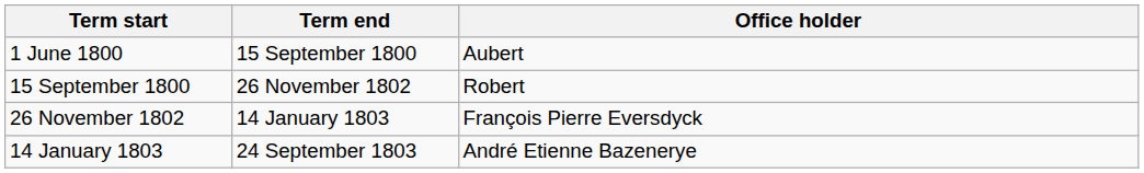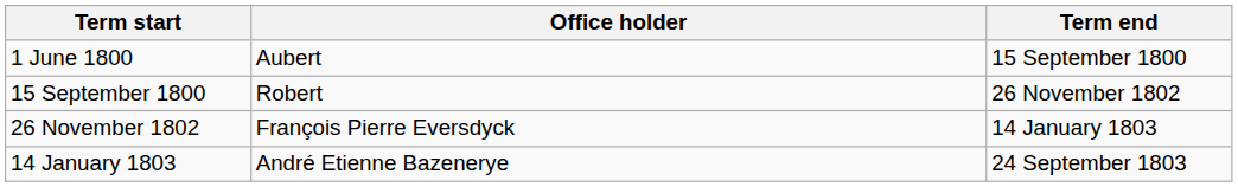columns swapped: Term end <-> Office holder
